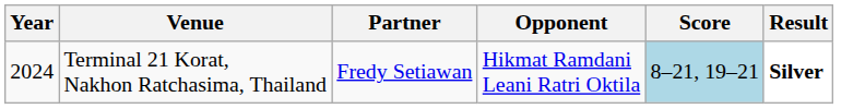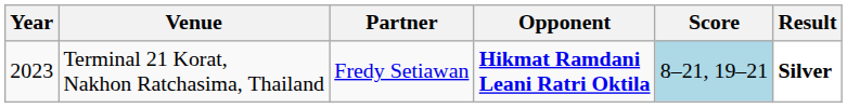Terminal 21 Korat, Nakhon Ratchasima, Thailand | Year: 2024 -> 2023
Terminal 21 Korat, Nakhon Ratchasima, Thailand | Opponent: normal -> bold
